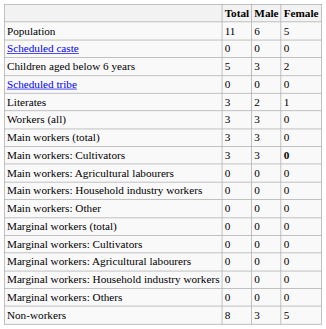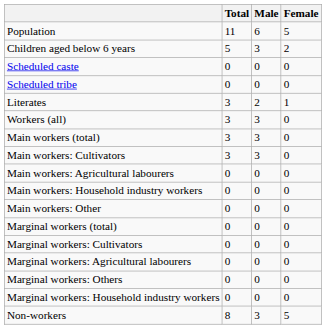rows swapped: Children aged below 6 years <-> Scheduled caste
Main workers: Cultivators | Female: bold -> normal
rows swapped: Marginal workers: Household industry workers <-> Marginal workers: Others
